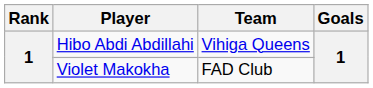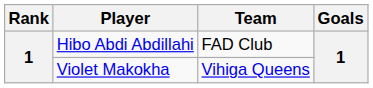Hibo Abdi Abdillahi | Team: Vihiga Queens -> FAD Club
Violet Makokha | Team: FAD Club -> Vihiga Queens
